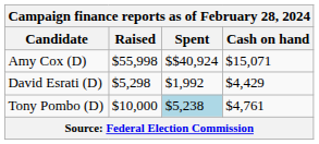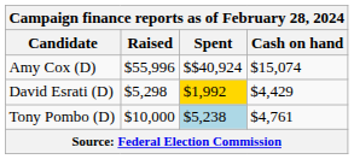Amy Cox (D) | Raised: $55,998 -> $55,996
Amy Cox (D) | Cash on hand: $15,071 -> $15,074
David Esrati (D) | Spent: no background -> gold background
